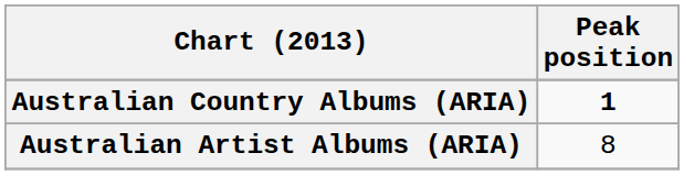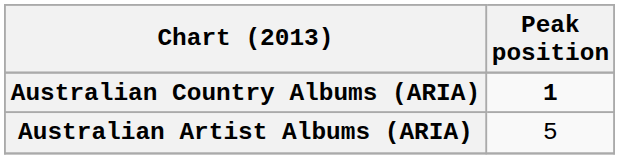Australian Artist Albums (ARIA) | Peak position: 8 -> 5
